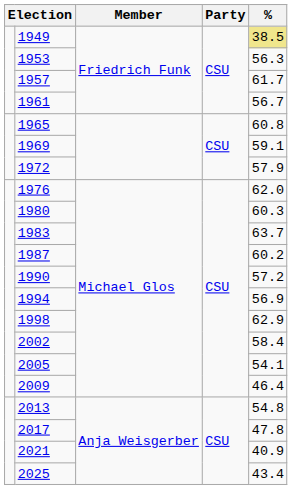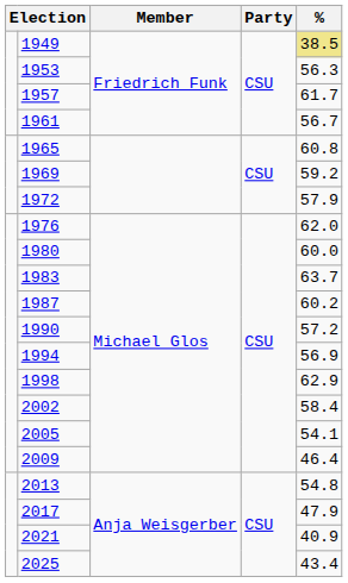1969 | %: 59.1 -> 59.2
1980 | %: 60.3 -> 60.0
2017 | %: 47.8 -> 47.9
